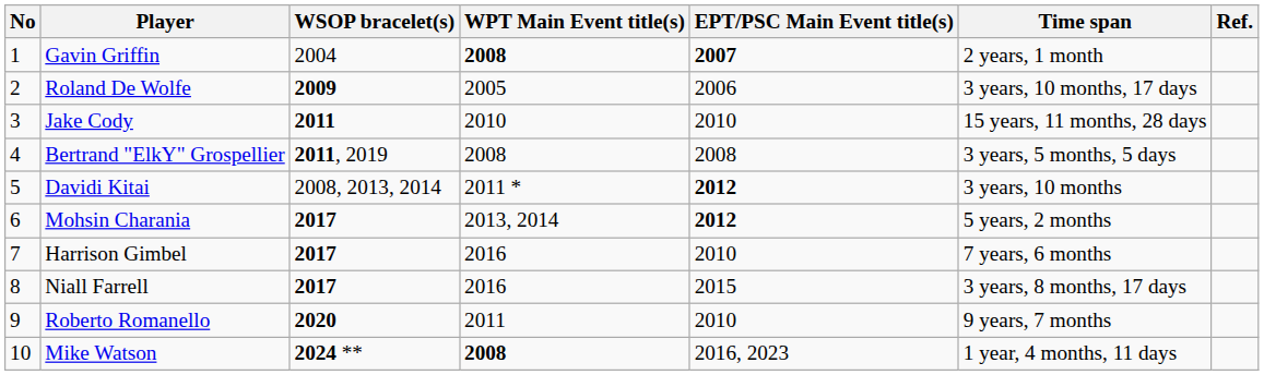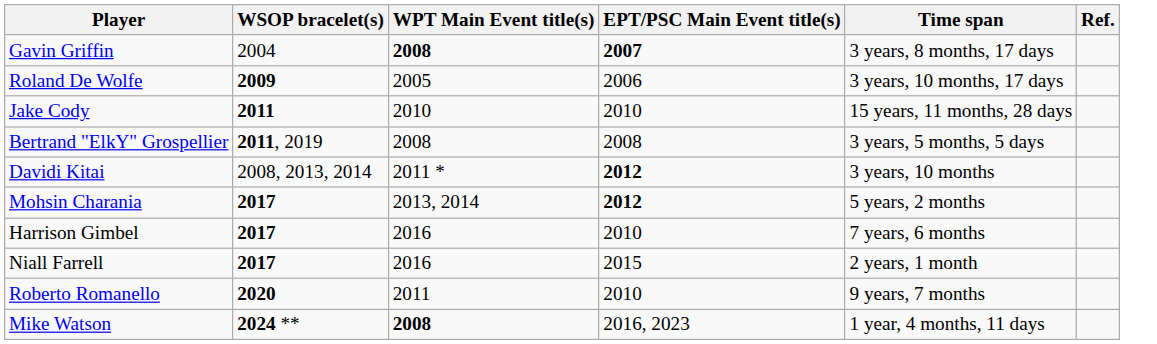- column: No | 1 | 2 | 3 | 4 | 5 | 6 | 7 | 8 | 9 | 10
Gavin Griffin | Time span: 2 years, 1 month -> 3 years, 8 months, 17 days
Niall Farrell | Time span: 3 years, 8 months, 17 days -> 2 years, 1 month
